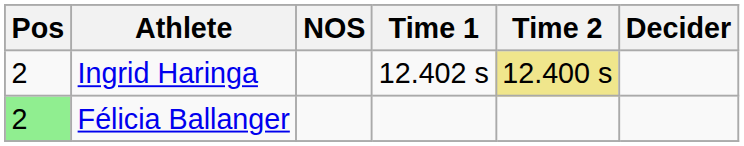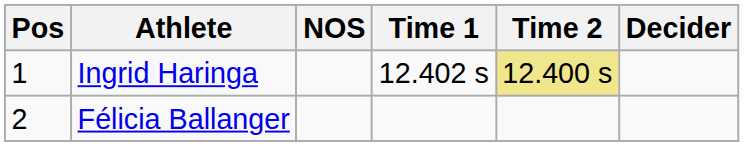Ingrid Haringa | Pos: 2 -> 1
Félicia Ballanger | Pos: lightgreen background -> no background
